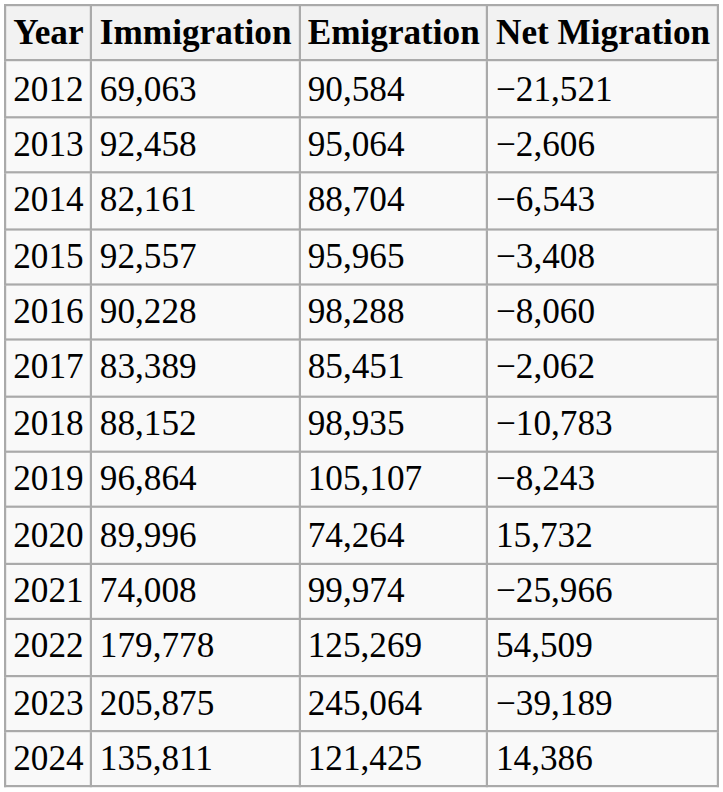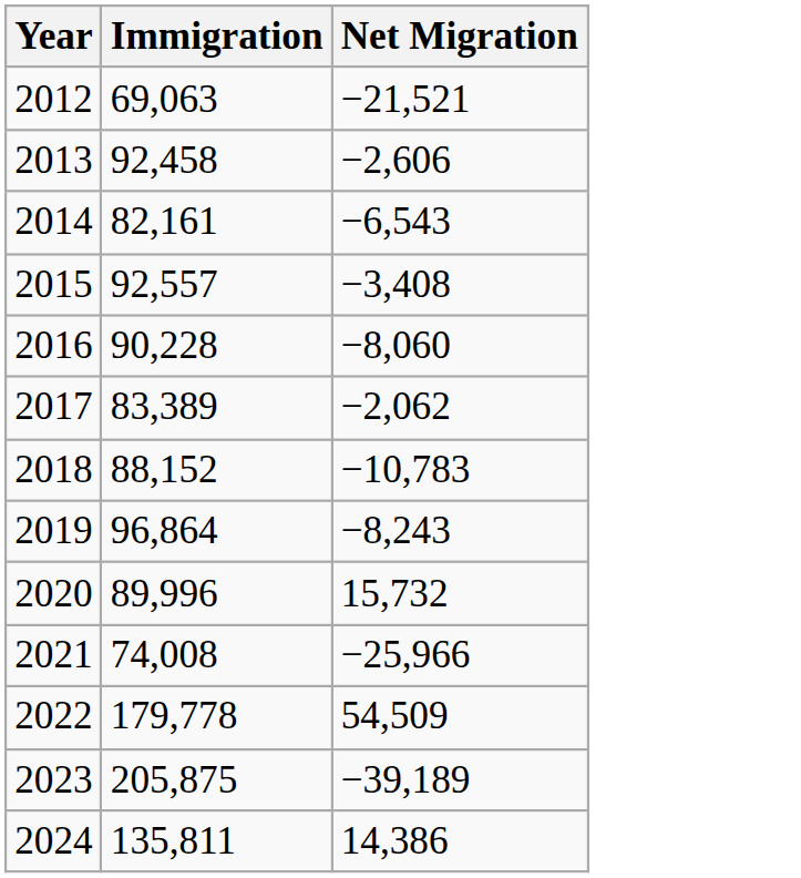- column: Emigration | 90,584 | 95,064 | 88,704 | 95,965 | 98,288 | 85,451 | 98,935 | 105,107 | 74,264 | 99,974 | 125,269 | 245,064 | 121,425
